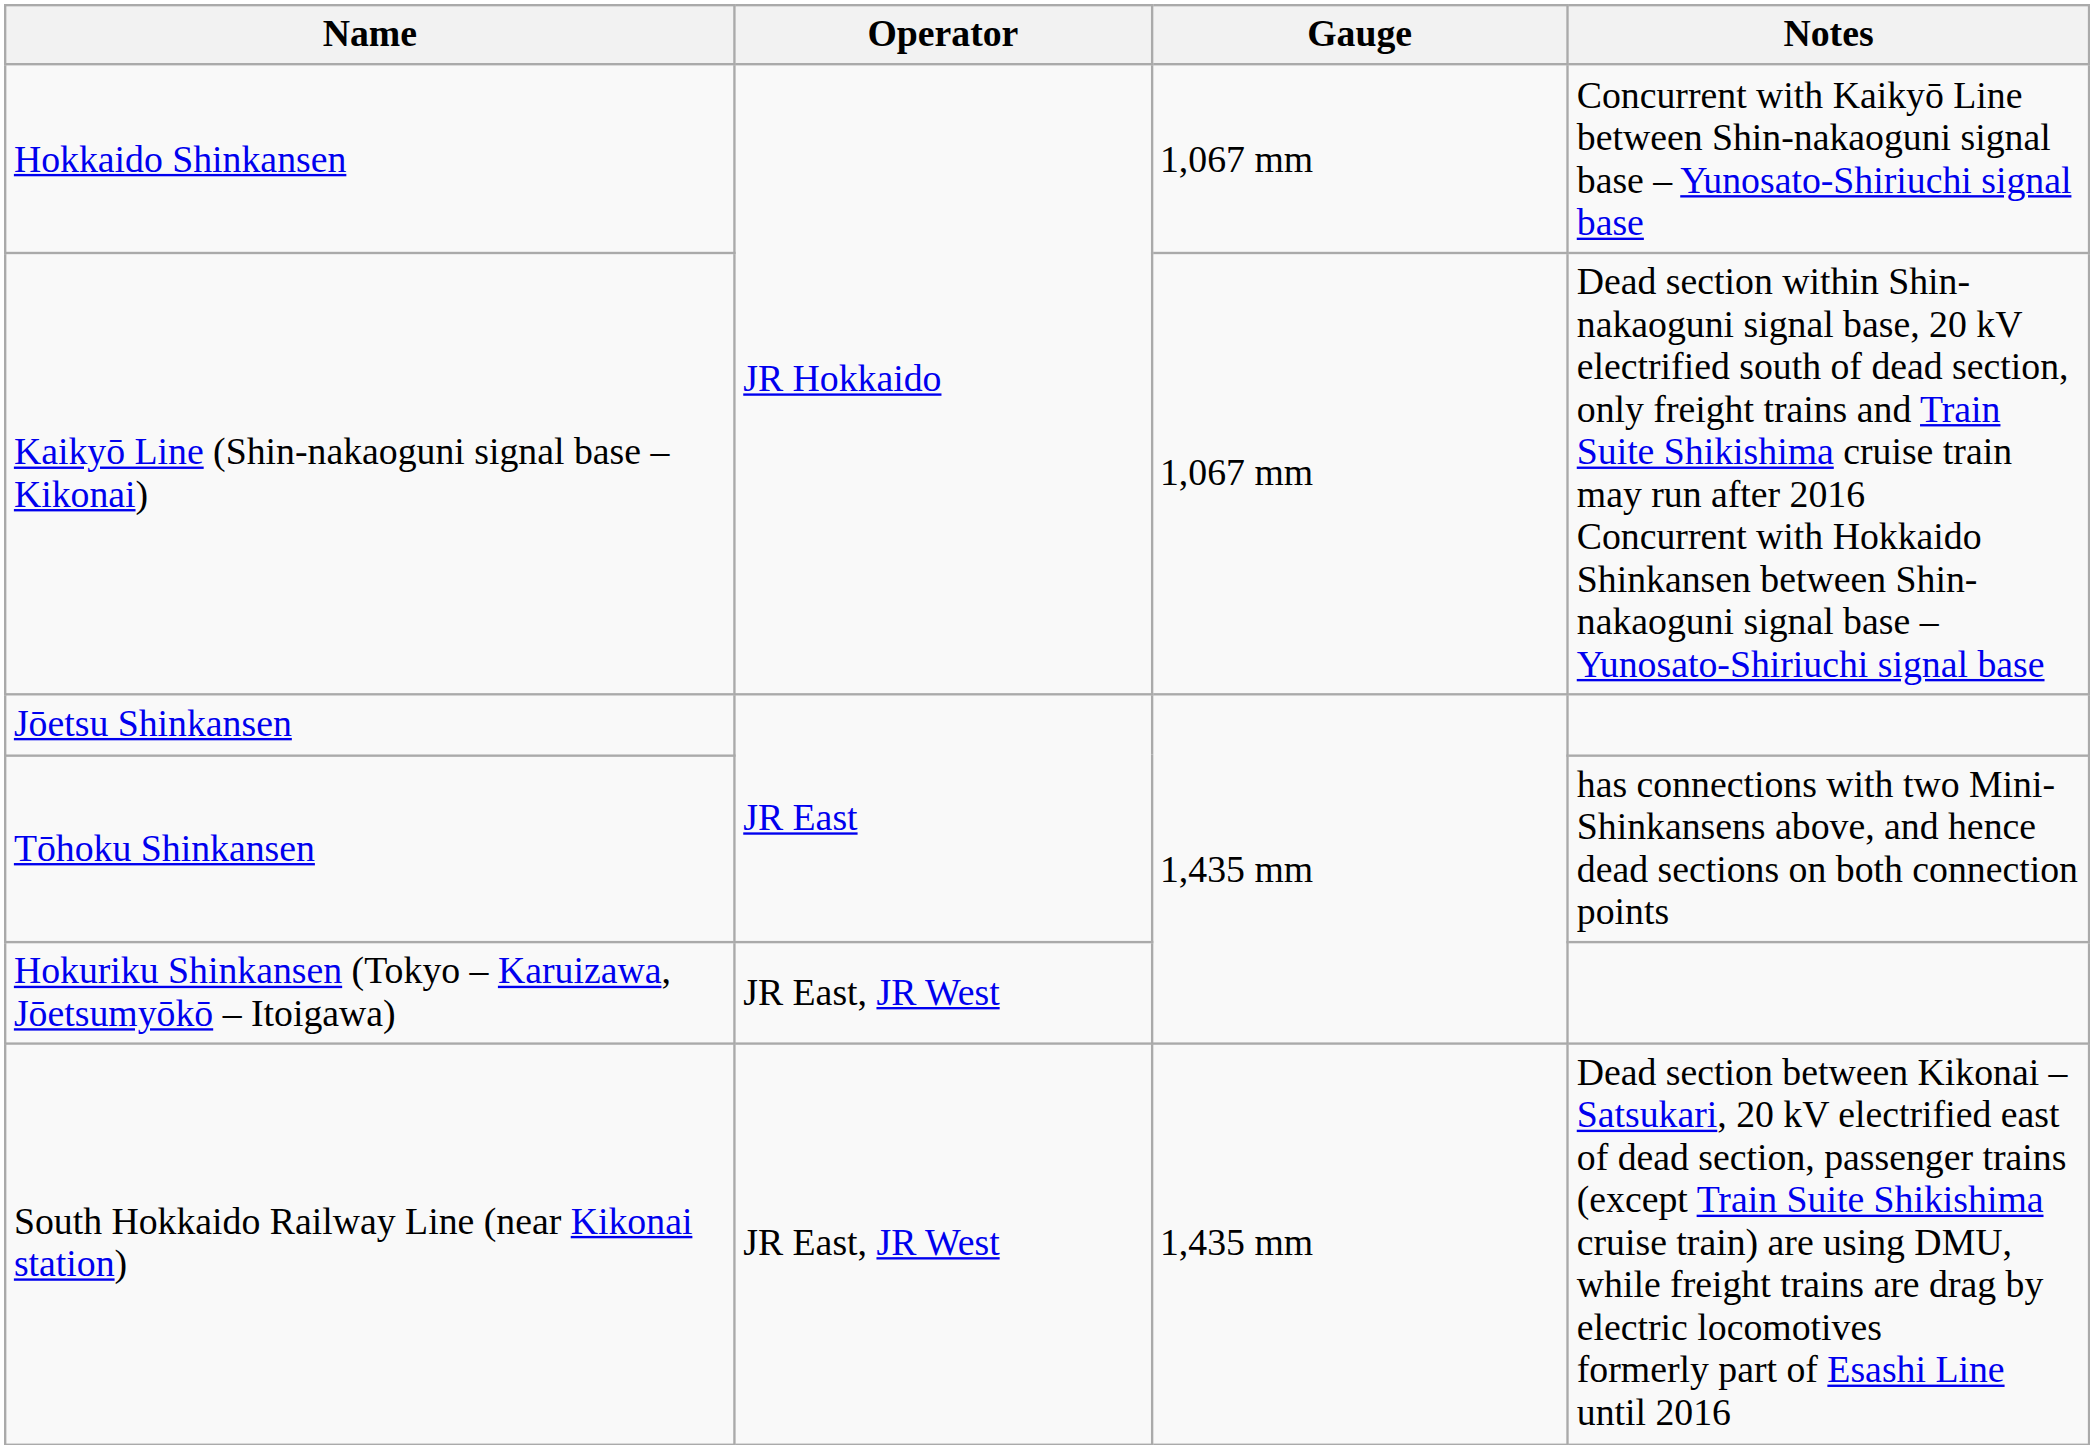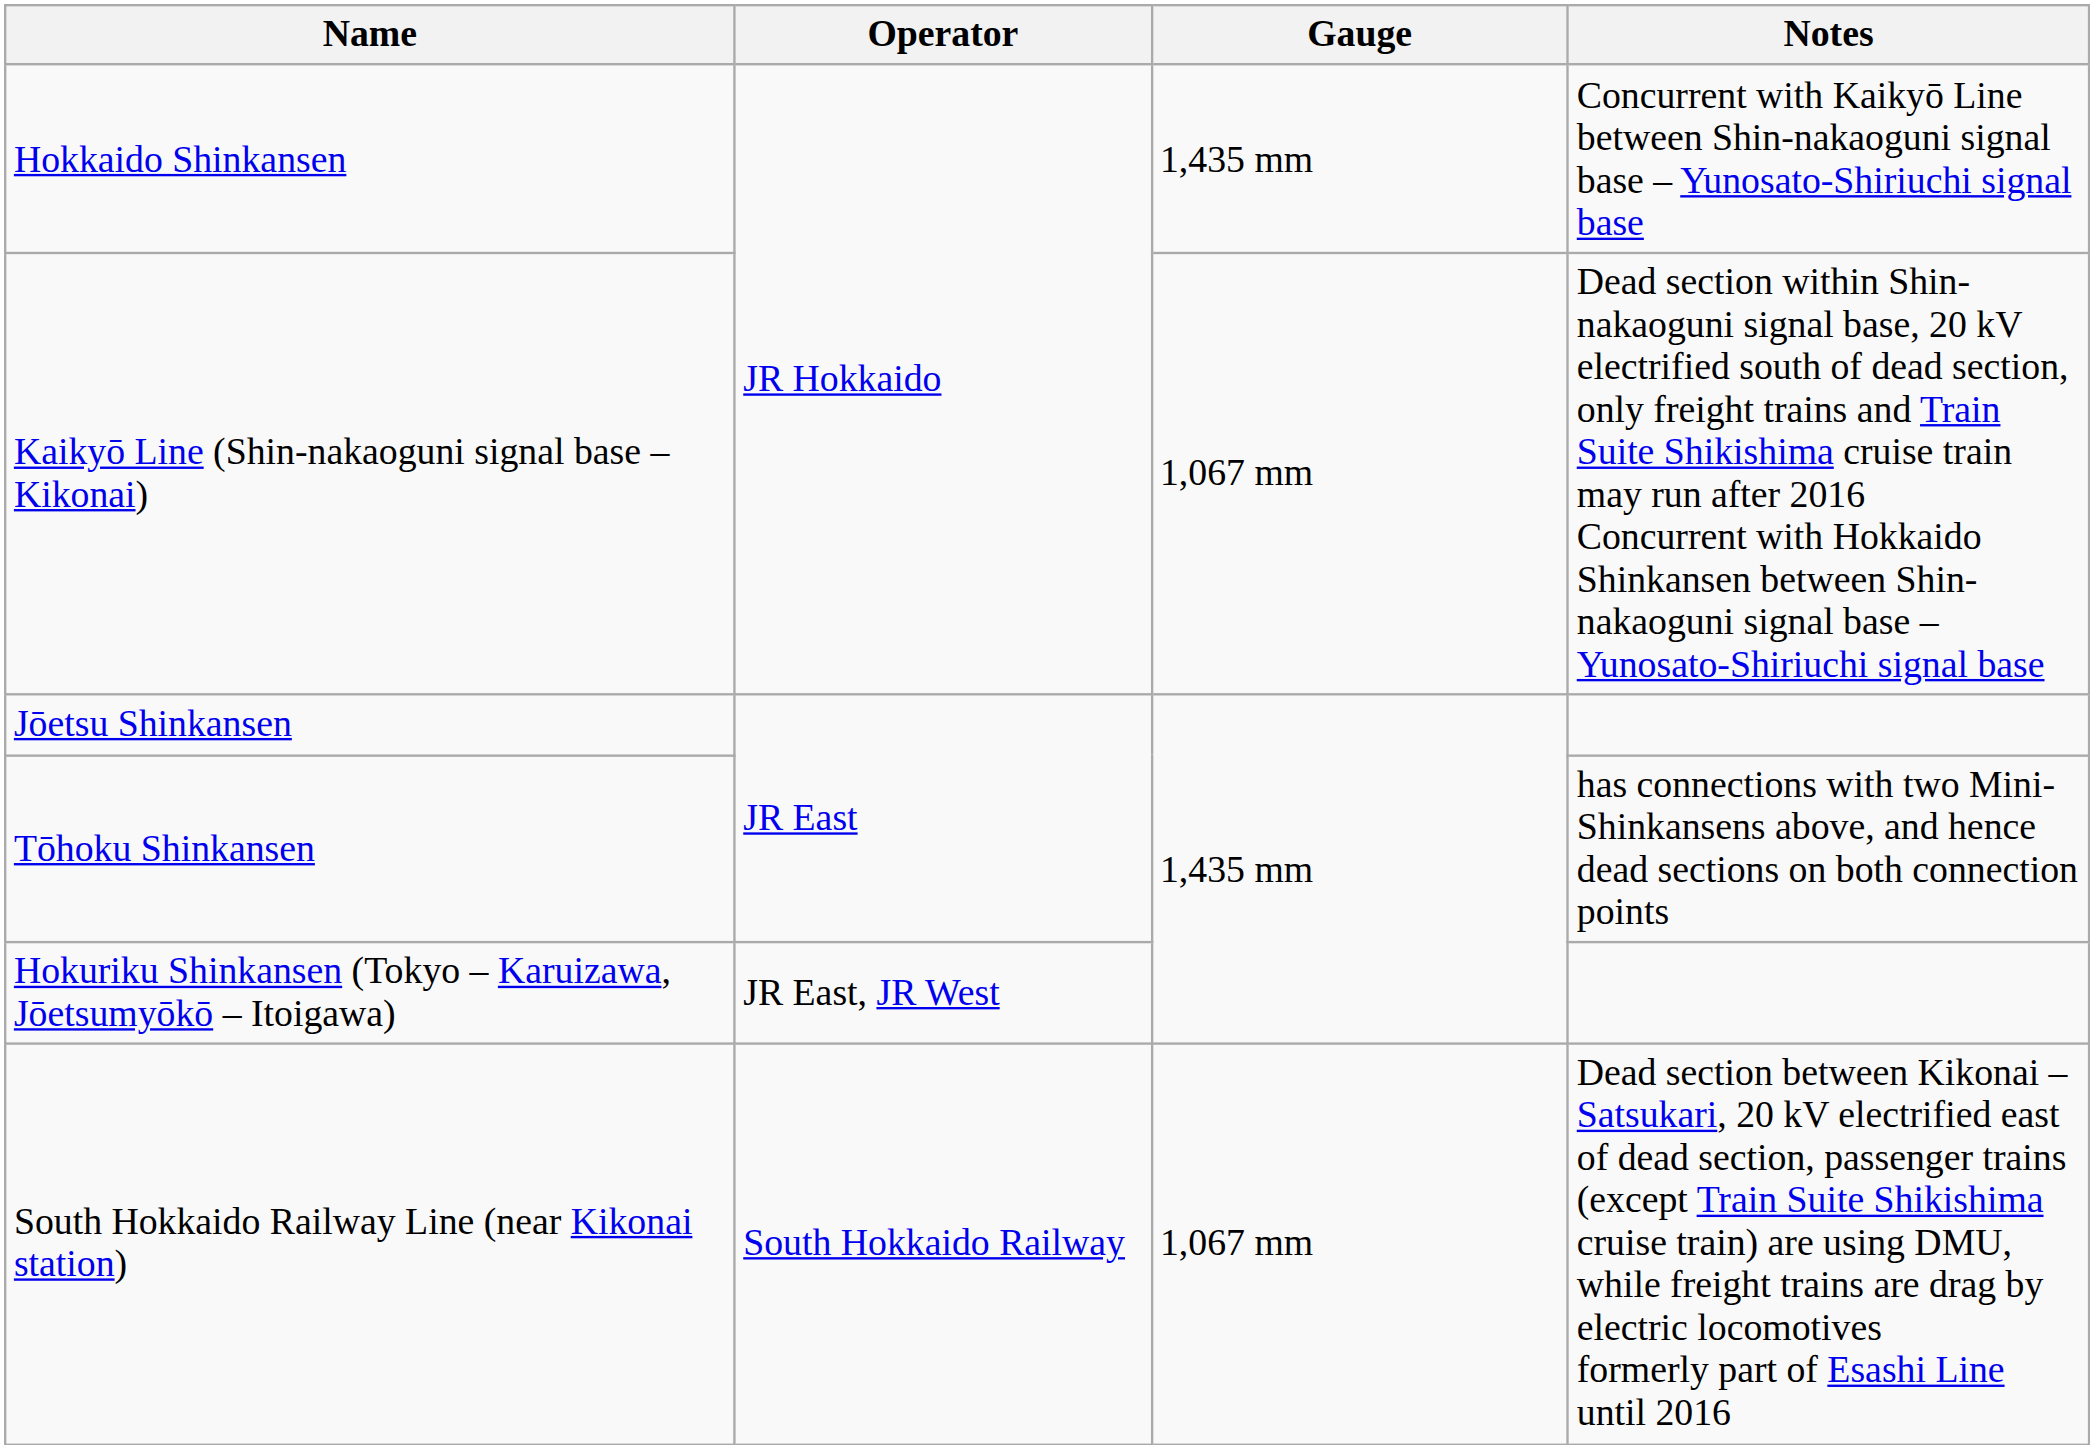Hokkaido Shinkansen | Gauge: 1,067 mm -> 1,435 mm
South Hokkaido Railway Line (near Kikonai station) | Operator: JR East, JR West -> South Hokkaido Railway
South Hokkaido Railway Line (near Kikonai station) | Gauge: 1,435 mm -> 1,067 mm
